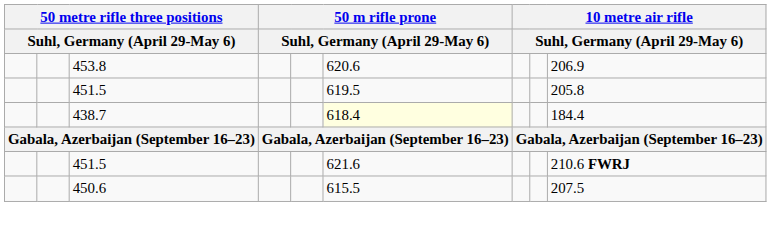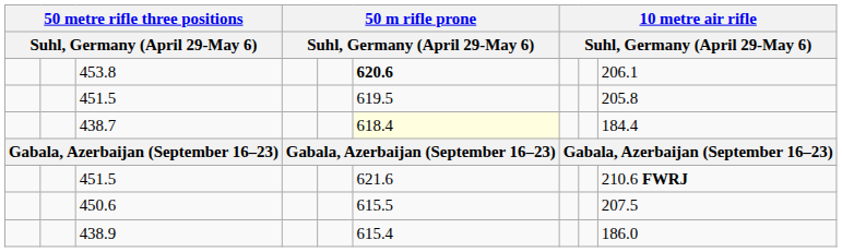453.8 | column 6: normal -> bold
453.8 | column 9: 206.9 -> 206.1
+ row: 438.9 | 615.4 | 186.0
